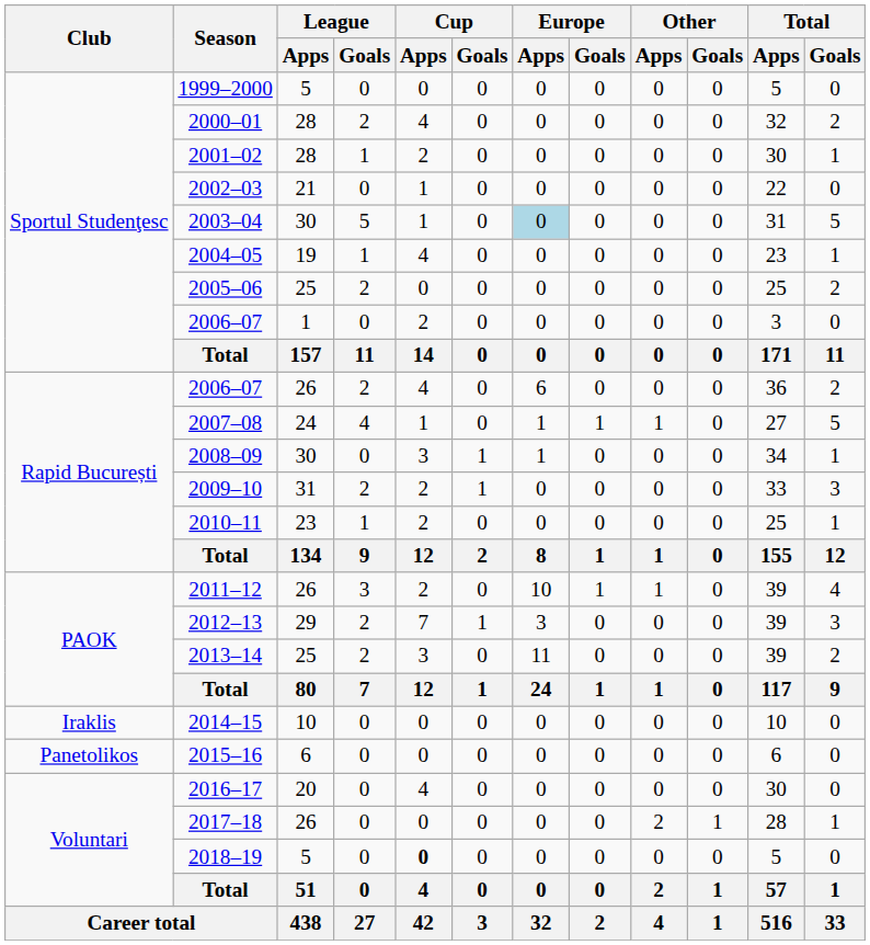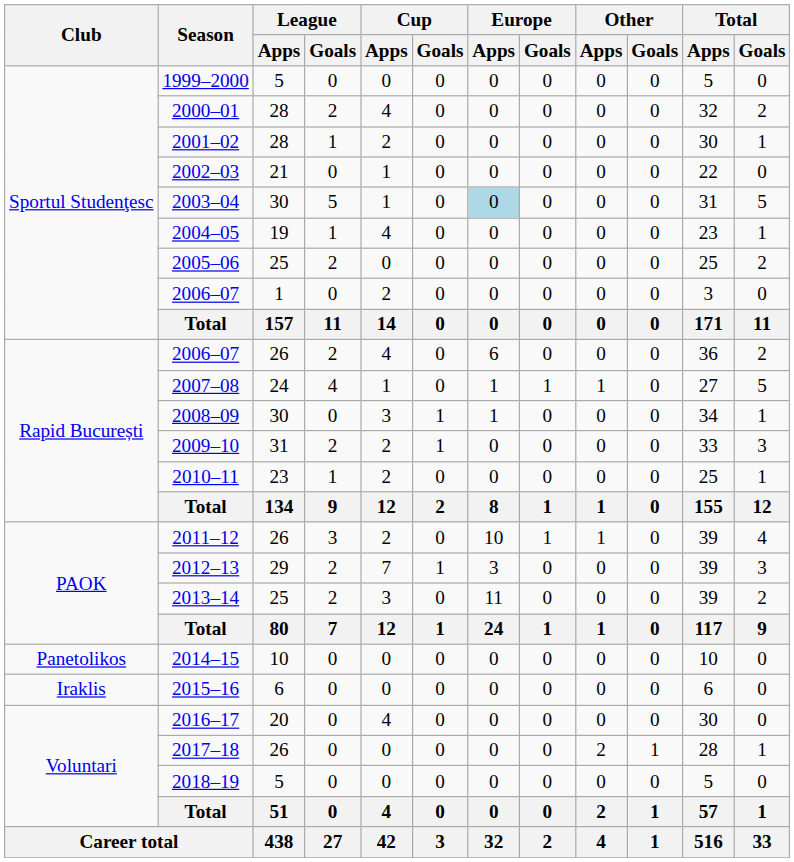2014–15 | Club: Iraklis -> Panetolikos
2015–16 | Club: Panetolikos -> Iraklis
2018–19 | Cup / Apps: bold -> normal
